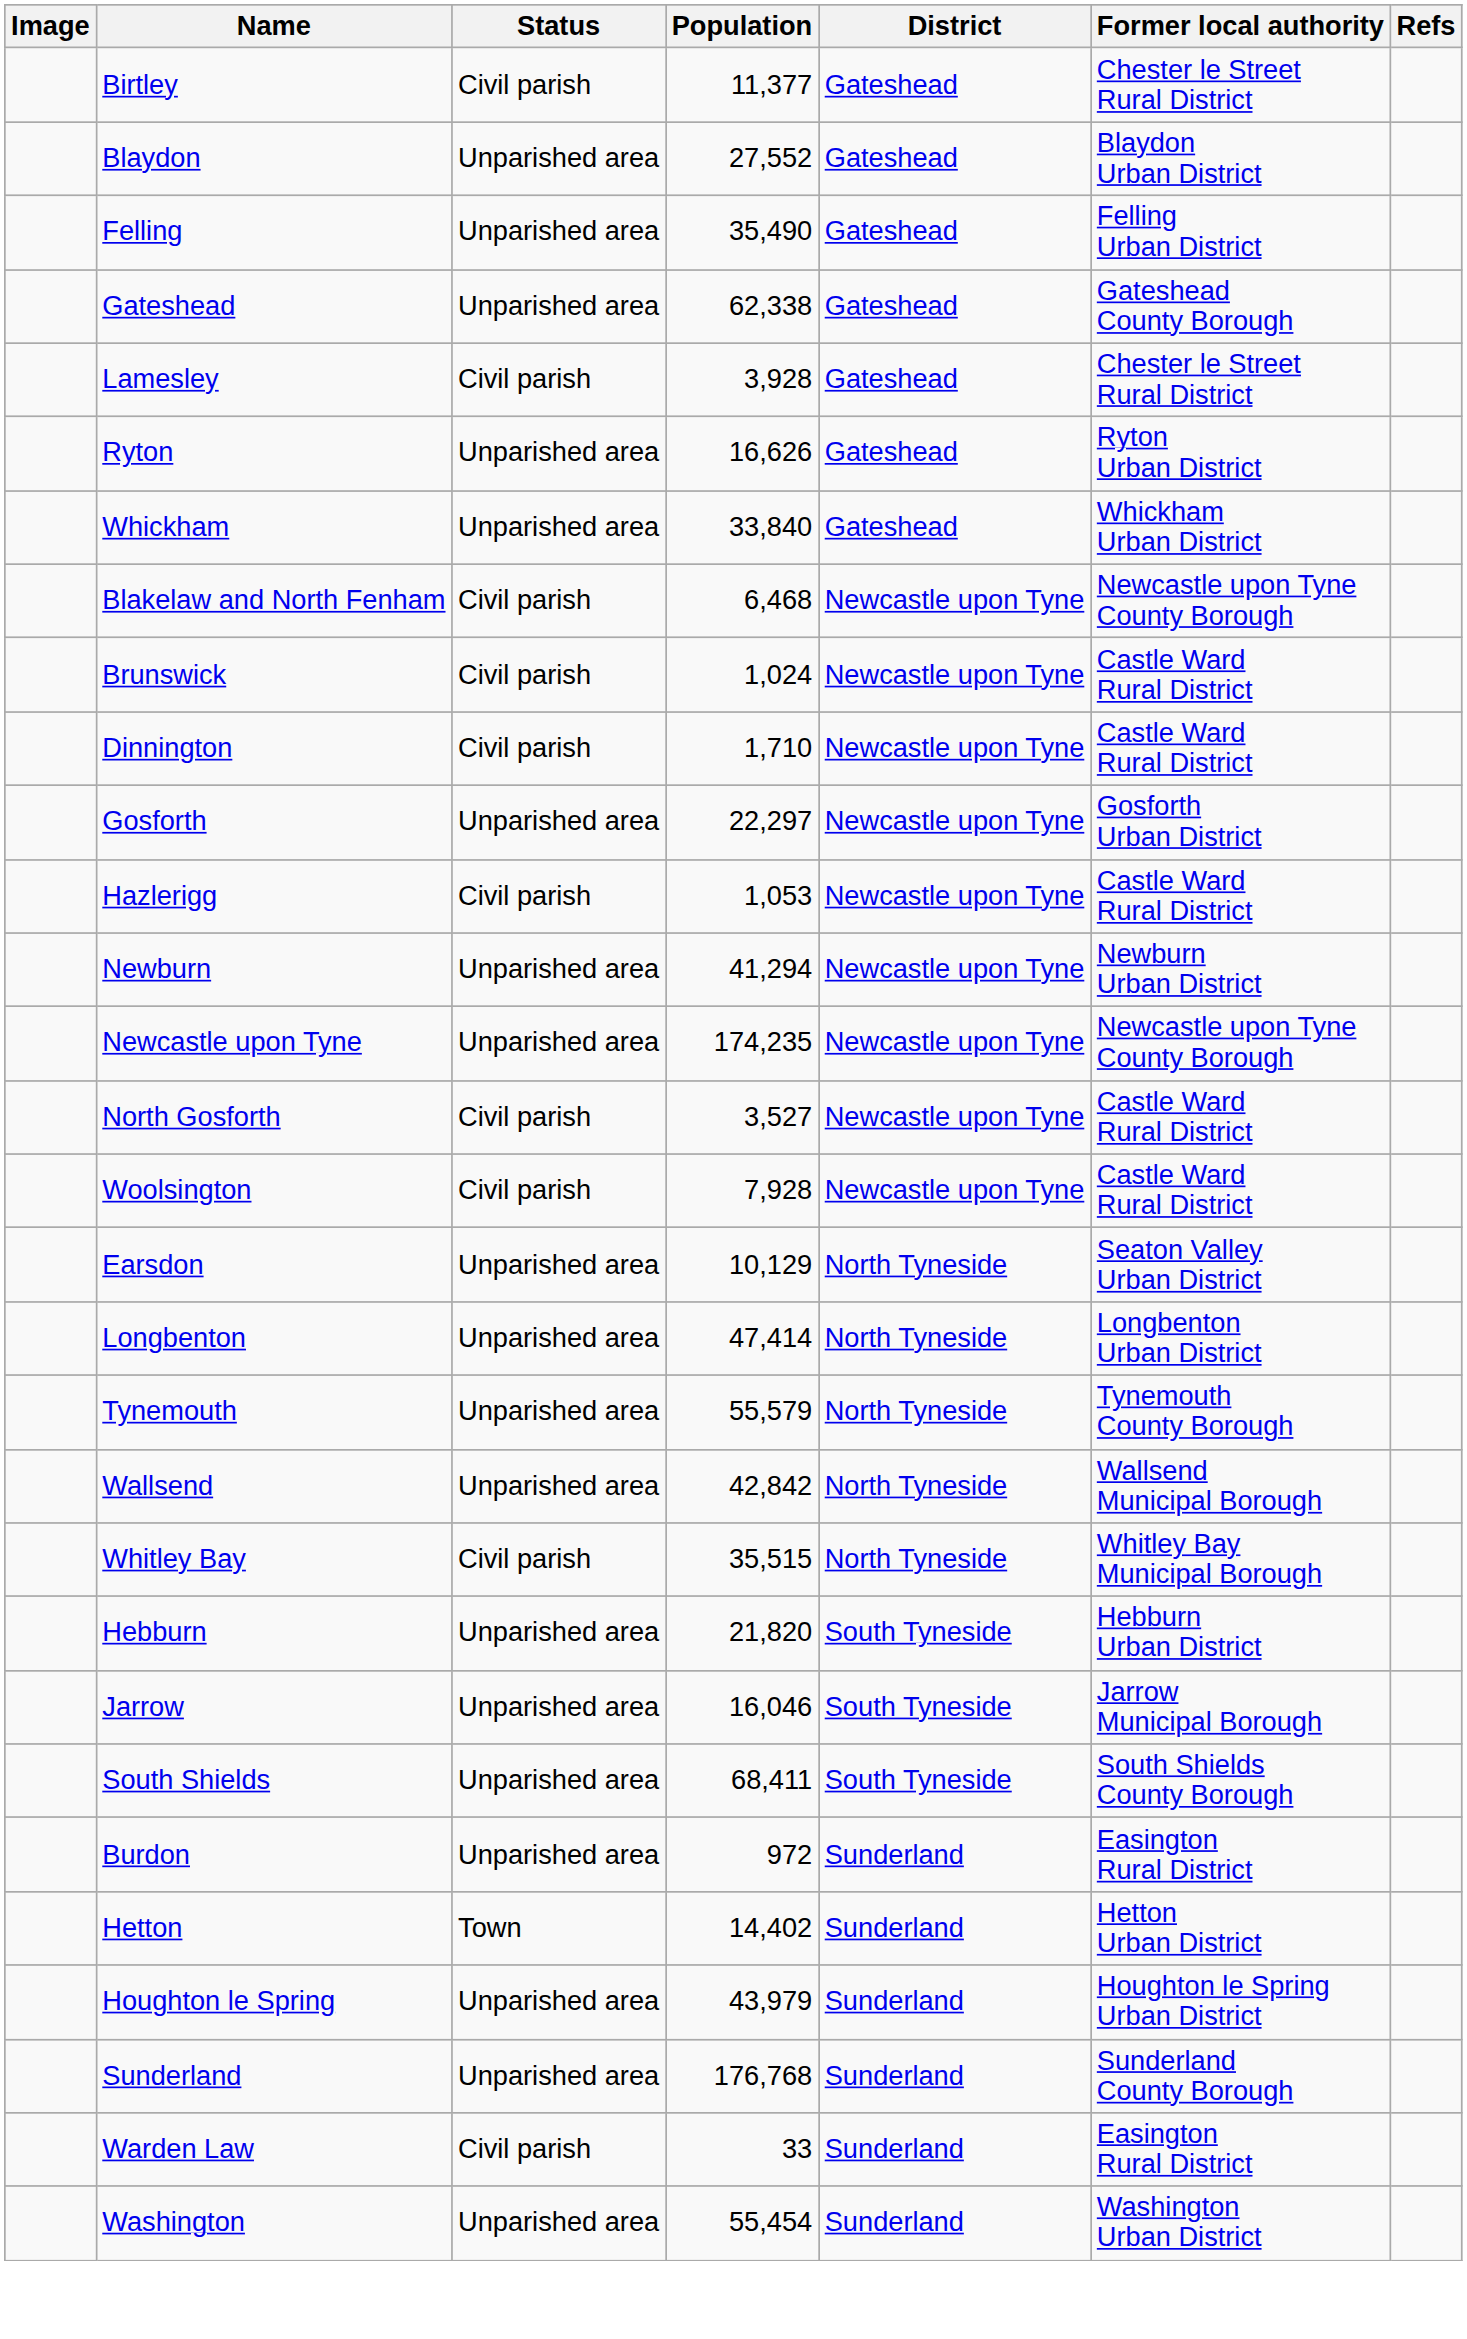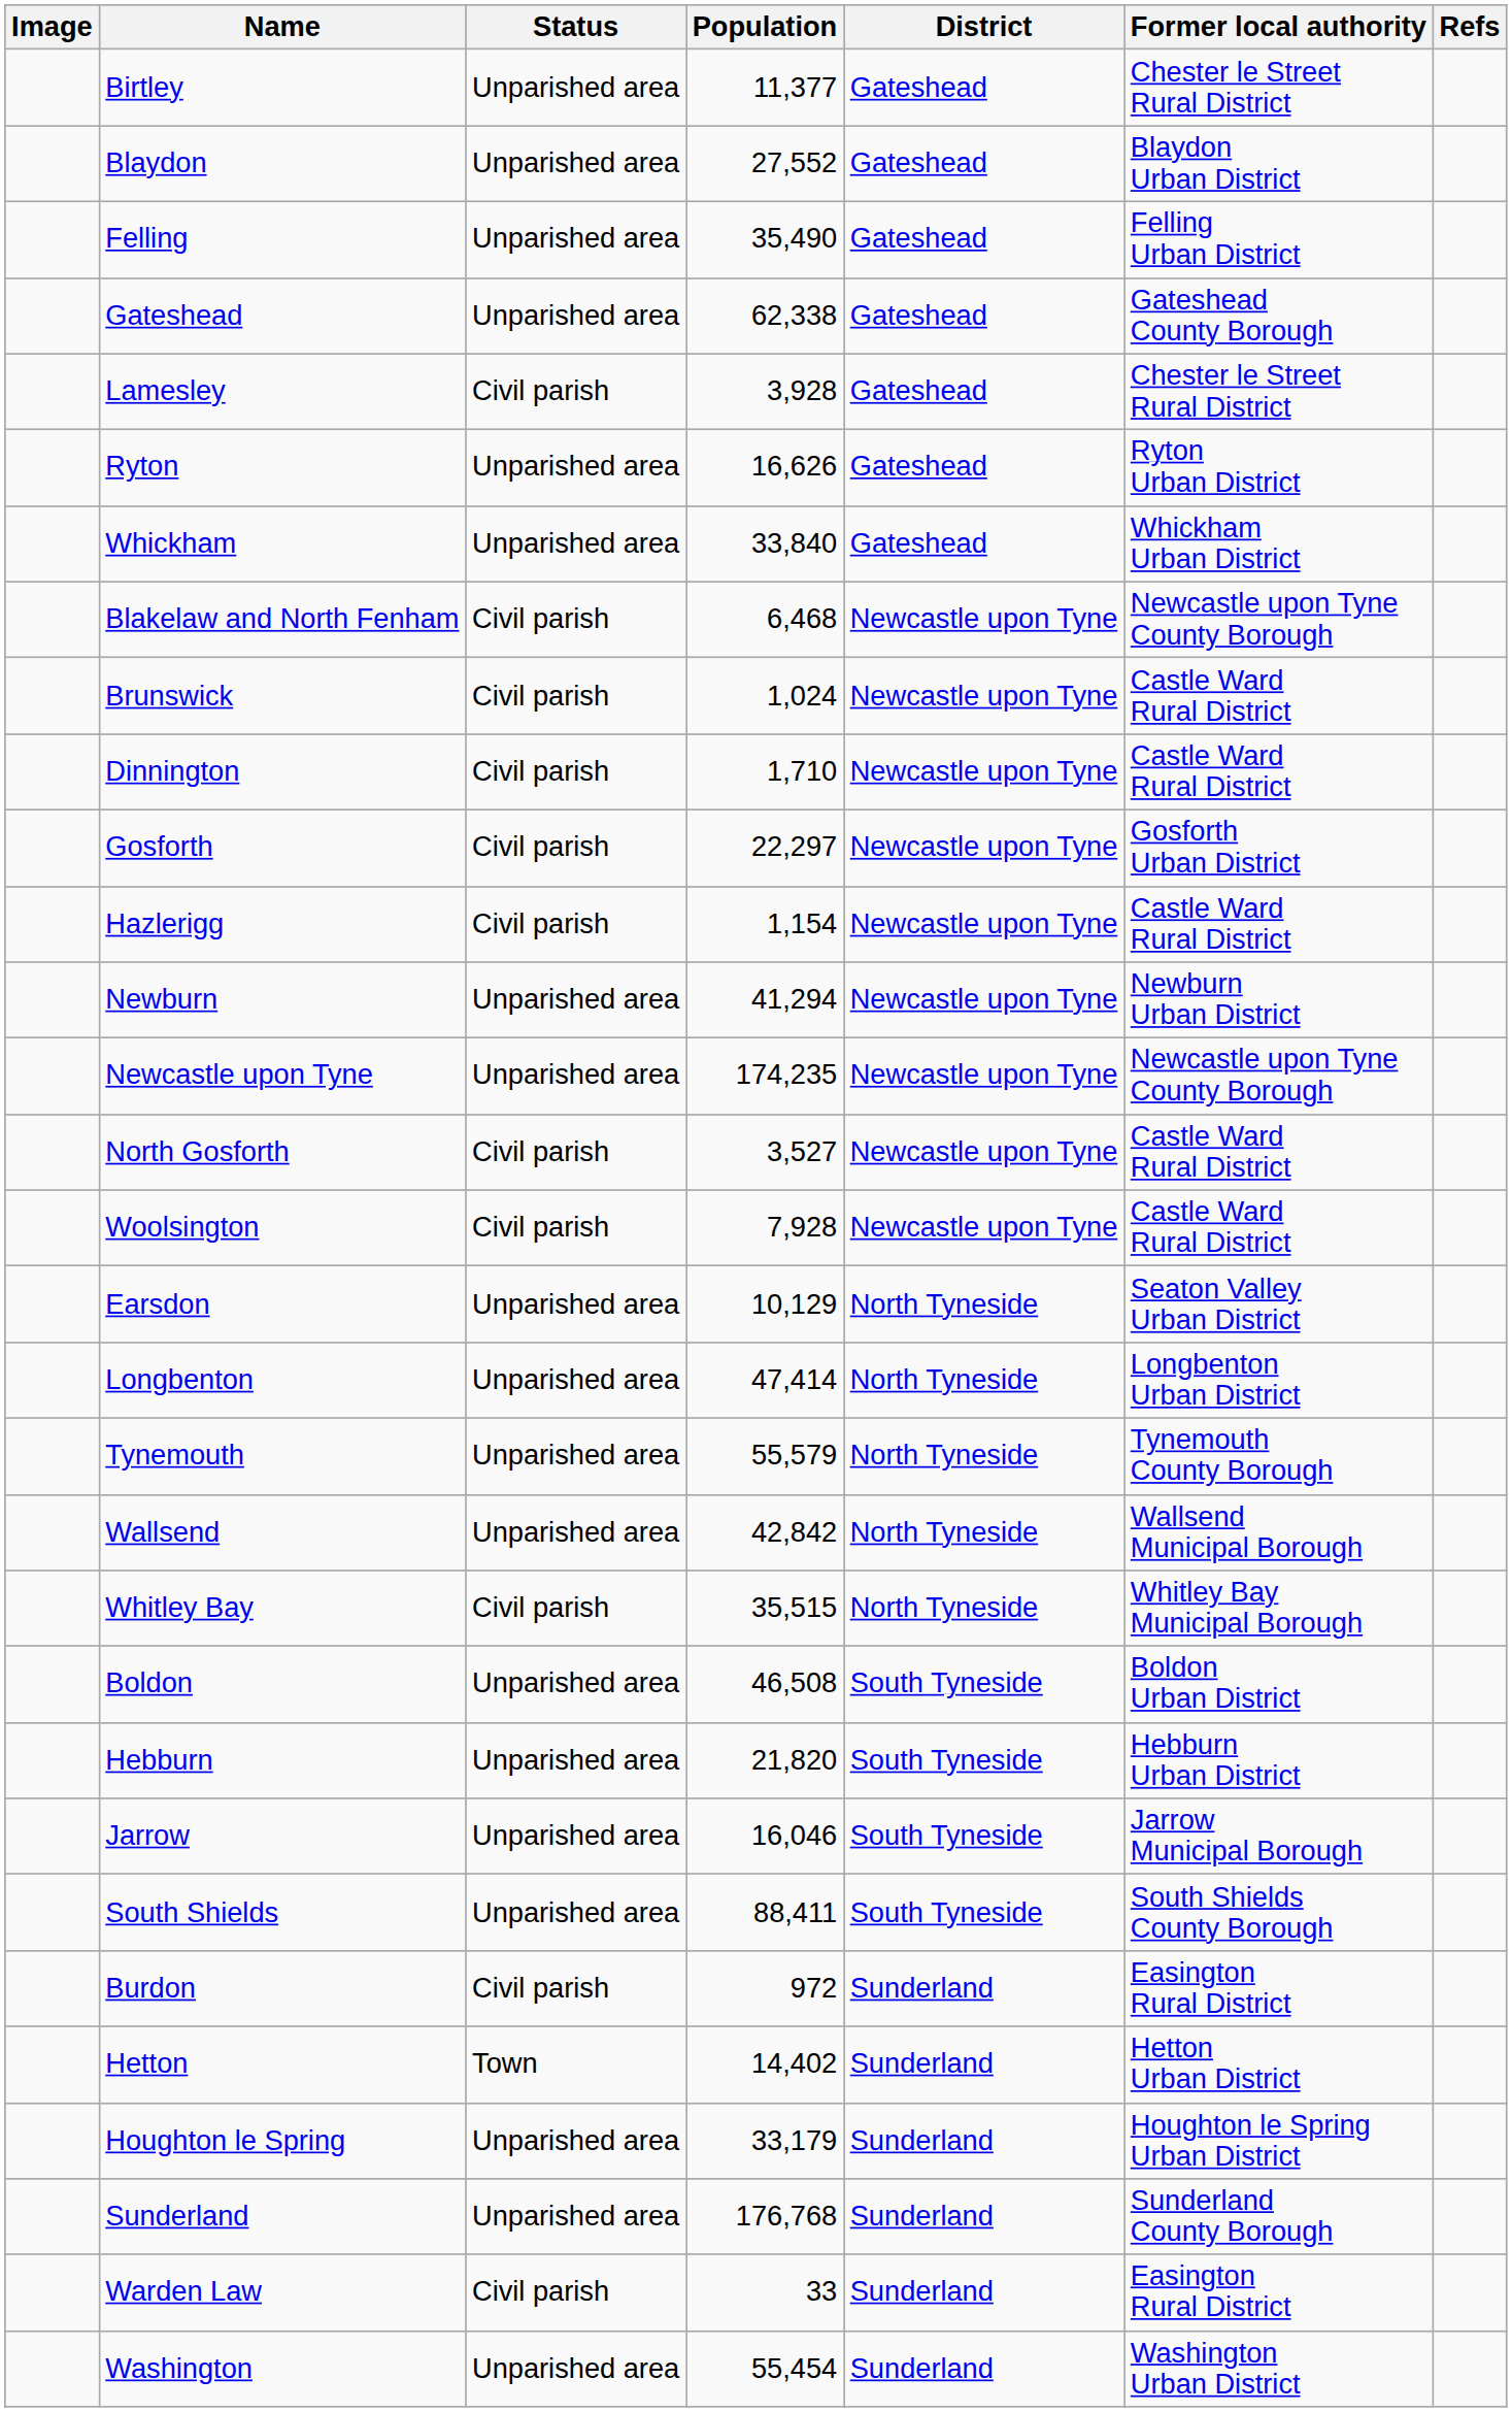Birtley | Status: Civil parish -> Unparished area
Gosforth | Status: Unparished area -> Civil parish
Hazlerigg | Population: 1,053 -> 1,154
+ row: Boldon | Unparished area | 46,508 | South Tyneside | Boldon Urban District
South Shields | Population: 68,411 -> 88,411
Burdon | Status: Unparished area -> Civil parish
Houghton le Spring | Population: 43,979 -> 33,179
